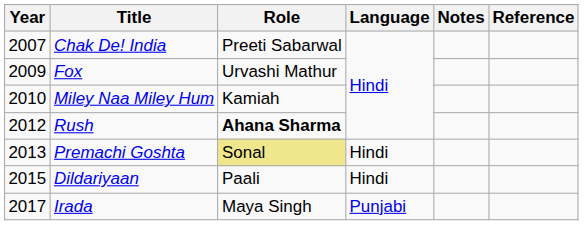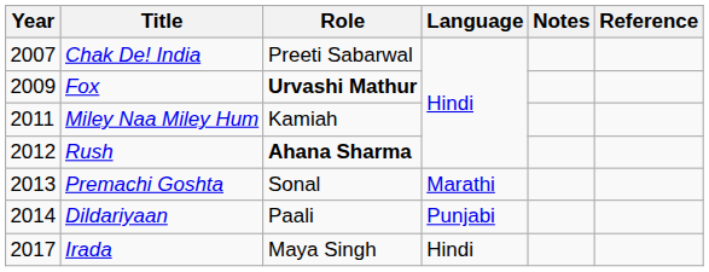Fox | Role: normal -> bold
Miley Naa Miley Hum | Year: 2010 -> 2011
Premachi Goshta | Role: khaki background -> no background
Premachi Goshta | Language: Hindi -> Marathi
Dildariyaan | Year: 2015 -> 2014
Dildariyaan | Language: Hindi -> Punjabi
Irada | Language: Punjabi -> Hindi
